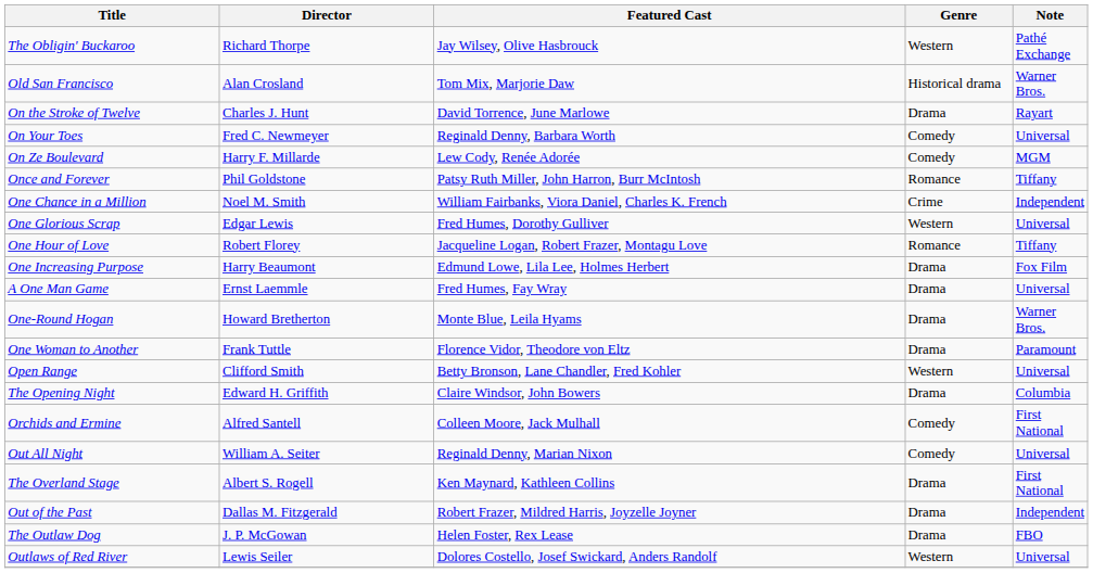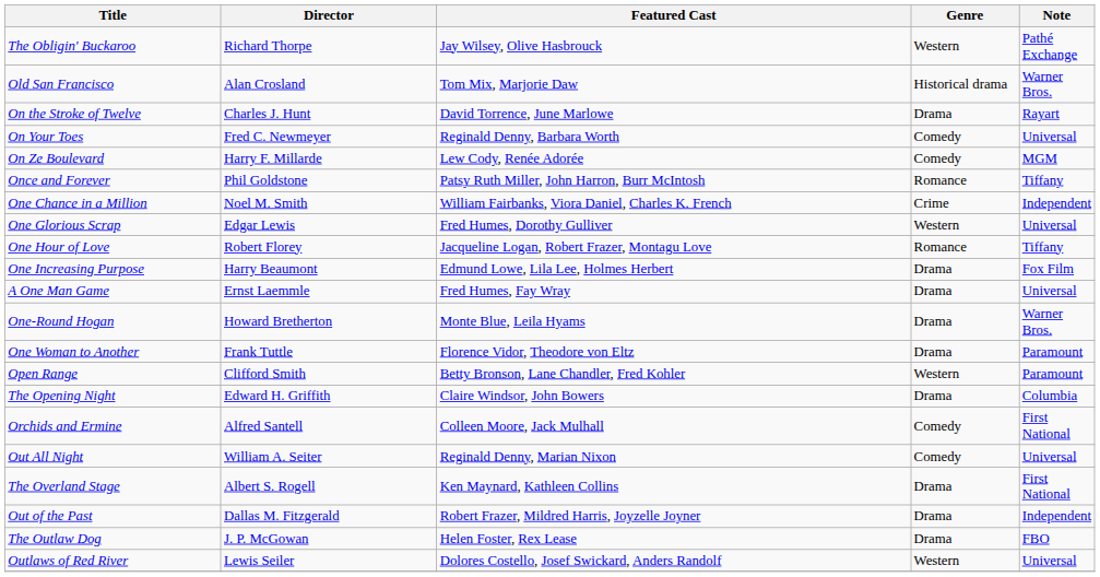Open Range | Note: Universal -> Paramount
